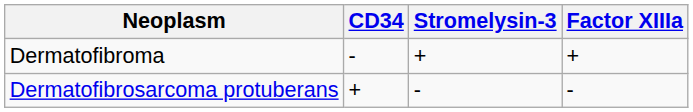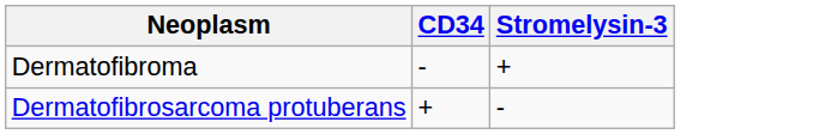- column: Factor XIIIa | + | -
